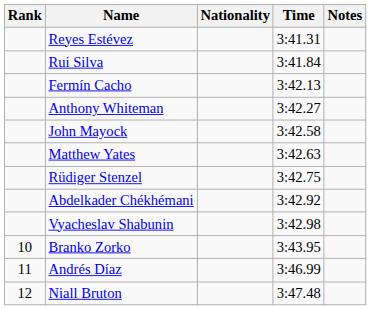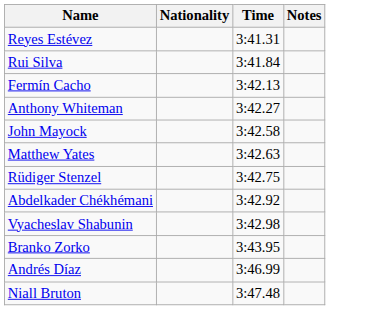- column: Rank | 10 | 11 | 12
